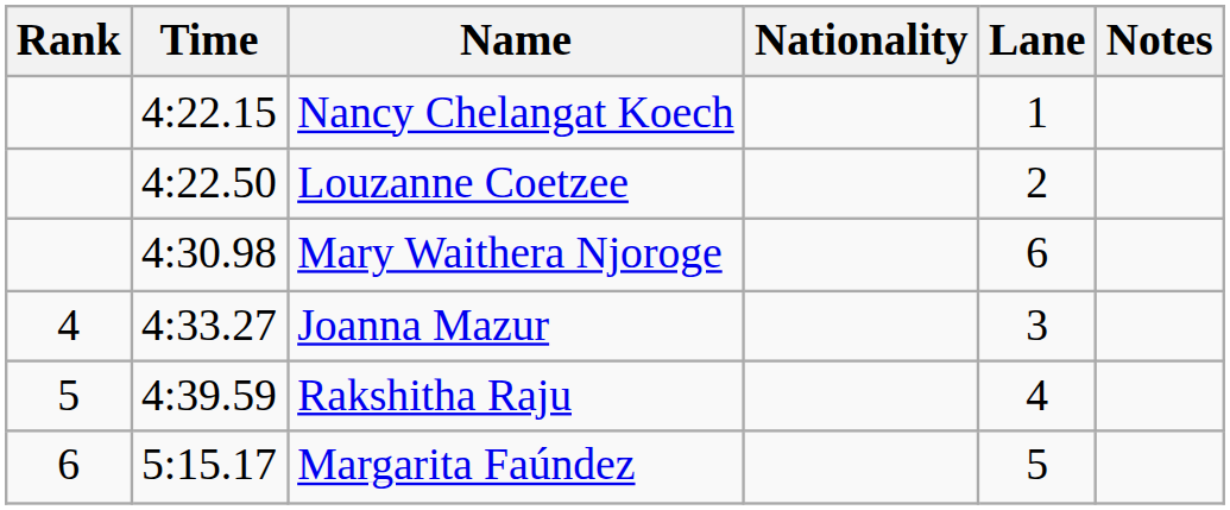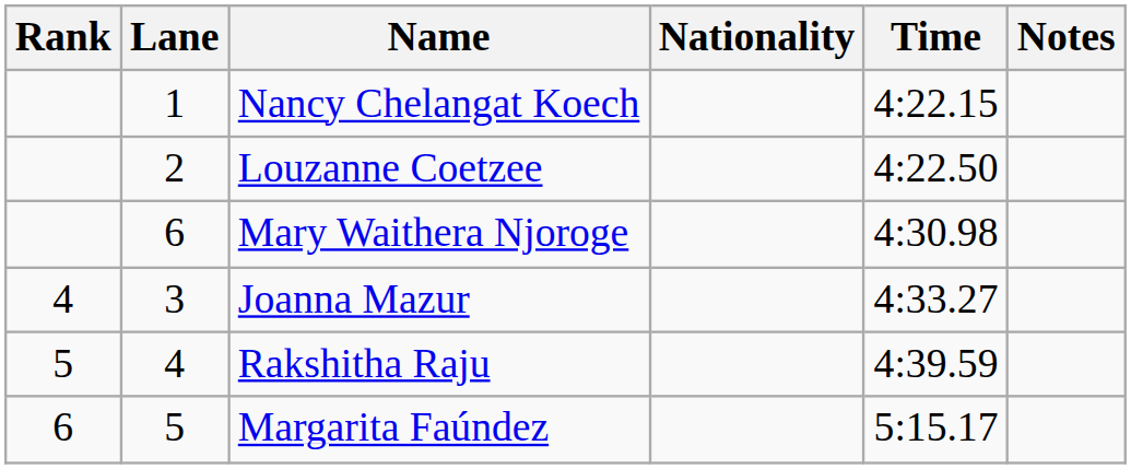columns swapped: Lane <-> Time
